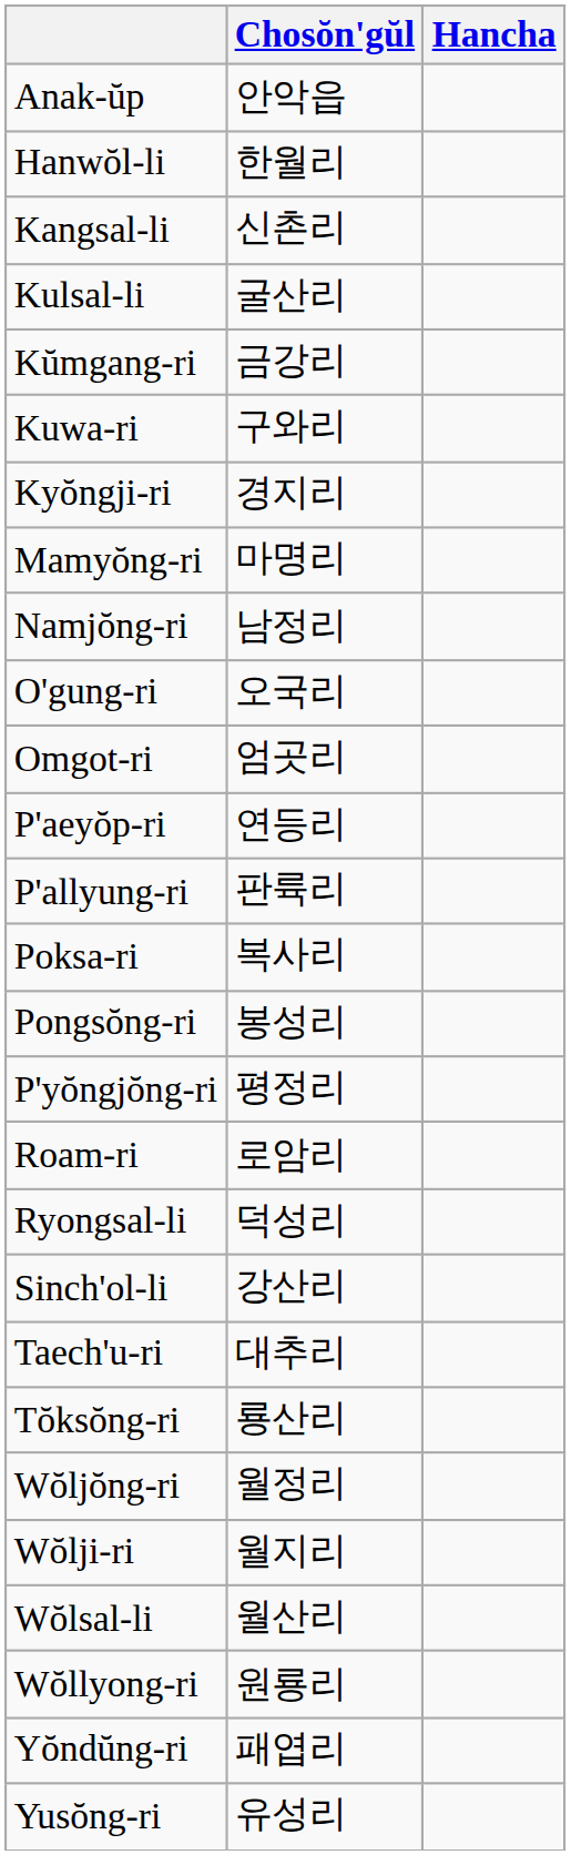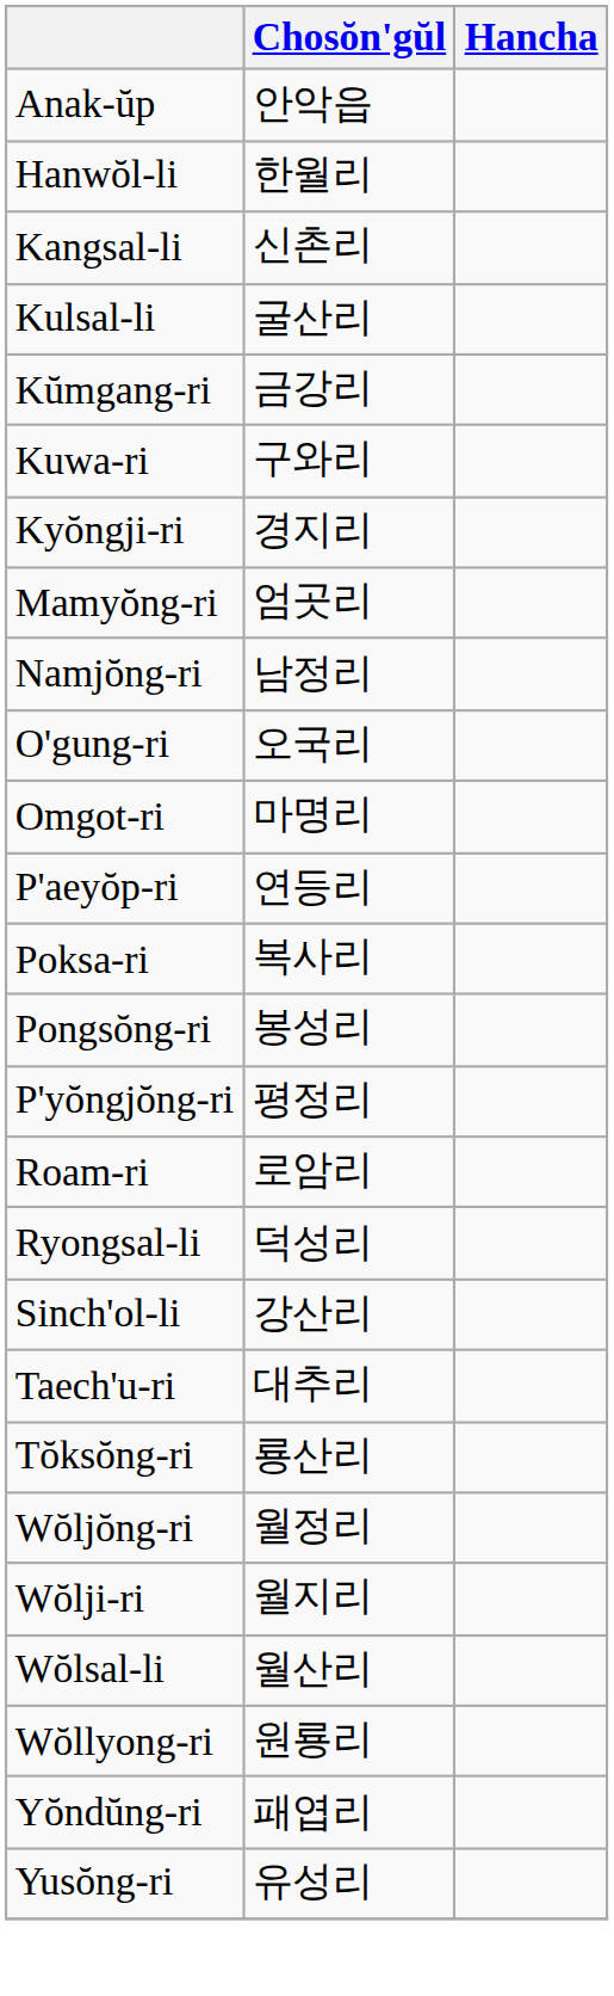Mamyŏng-ri | Chosŏn'gŭl: 마명리 -> 엄곳리
Omgot-ri | Chosŏn'gŭl: 엄곳리 -> 마명리
- row: P'allyung-ri | 판륙리
